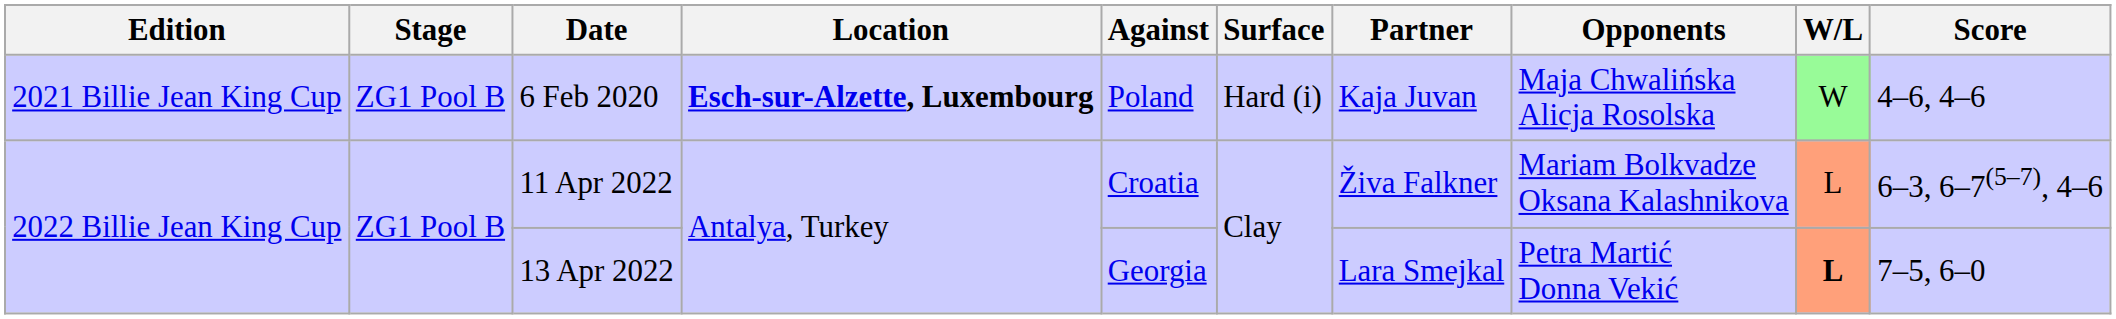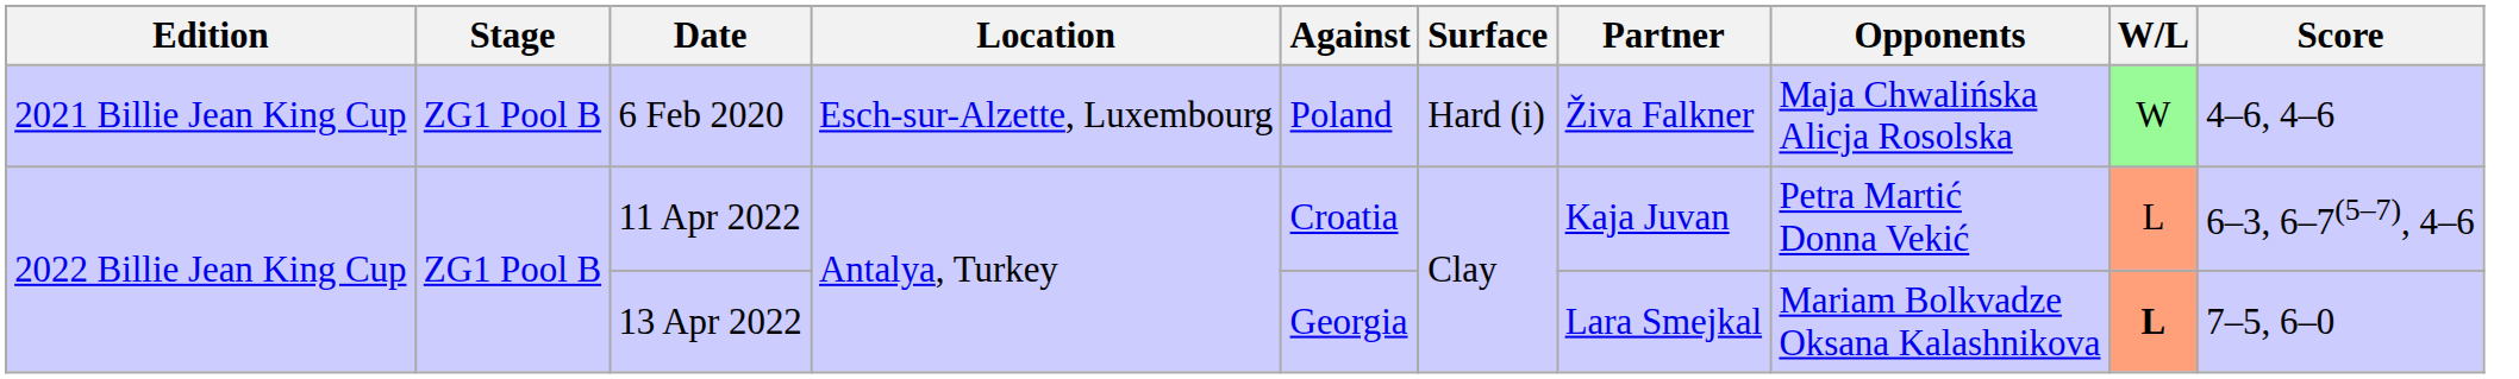6 Feb 2020 | Location: bold -> normal
6 Feb 2020 | Partner: Kaja Juvan -> Živa Falkner
11 Apr 2022 | Partner: Živa Falkner -> Kaja Juvan
11 Apr 2022 | Opponents: Mariam Bolkvadze Oksana Kalashnikova -> Petra Martić Donna Vekić
13 Apr 2022 | Opponents: Petra Martić Donna Vekić -> Mariam Bolkvadze Oksana Kalashnikova
